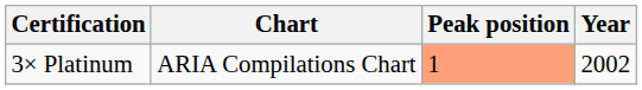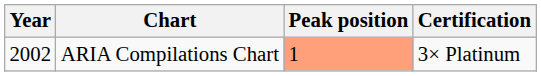columns swapped: Year <-> Certification
